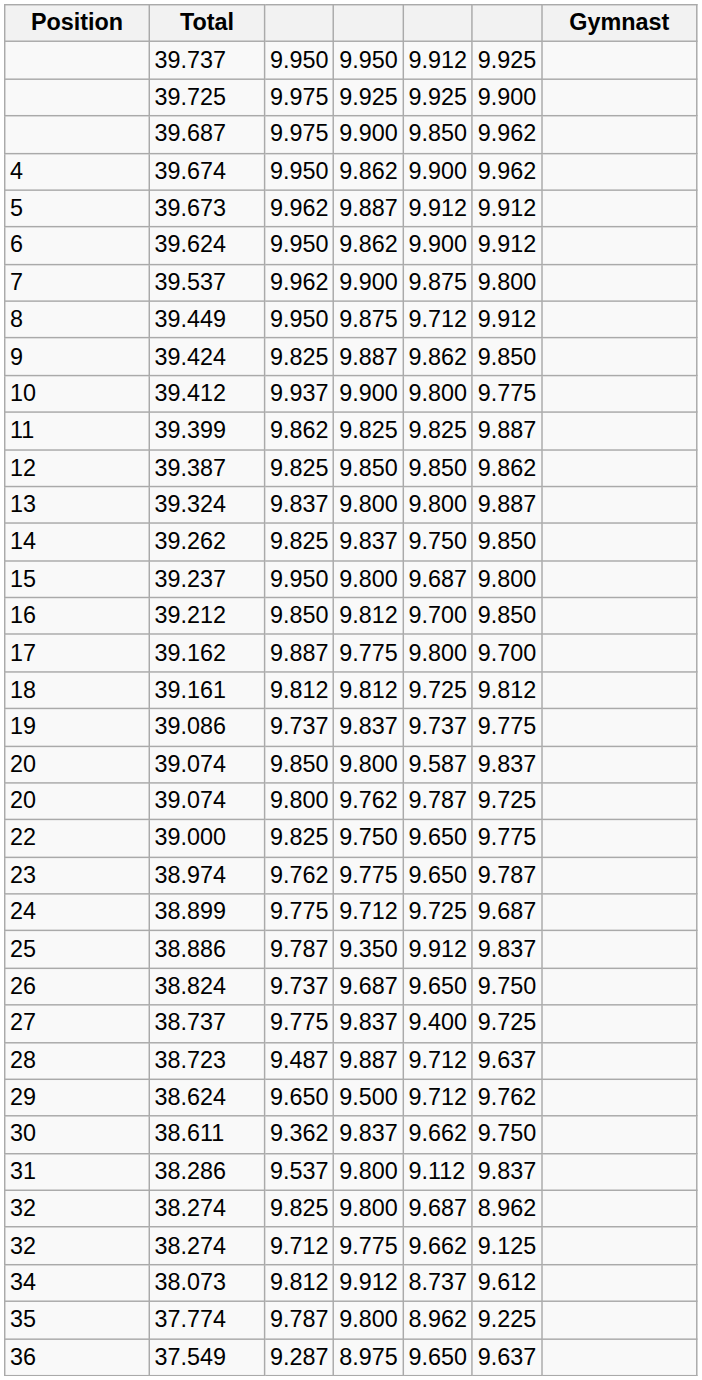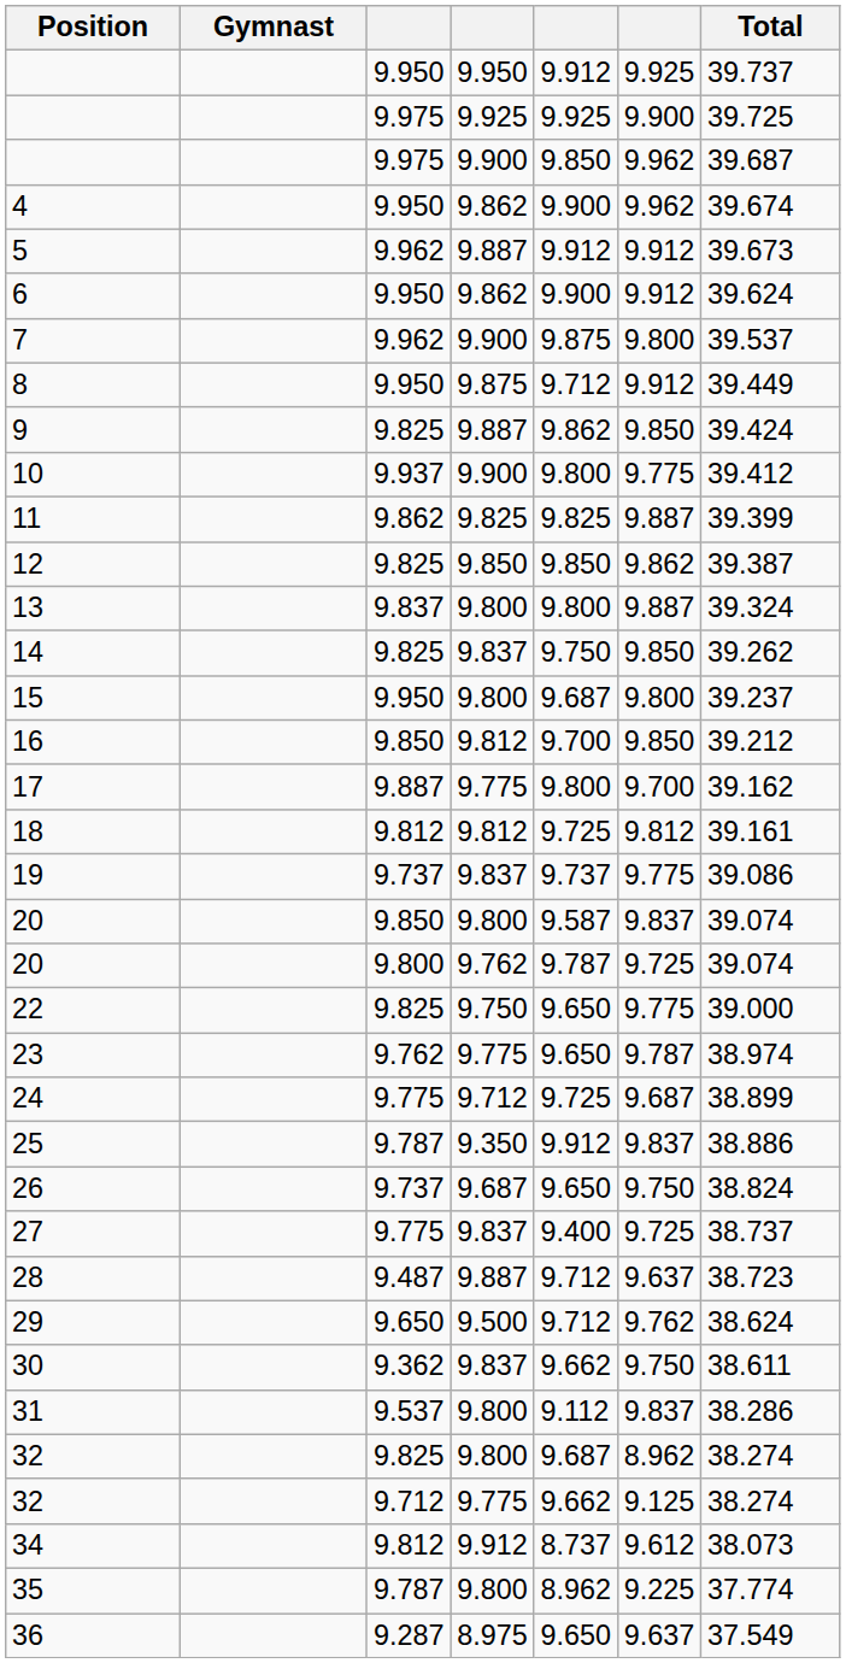columns swapped: Gymnast <-> Total
